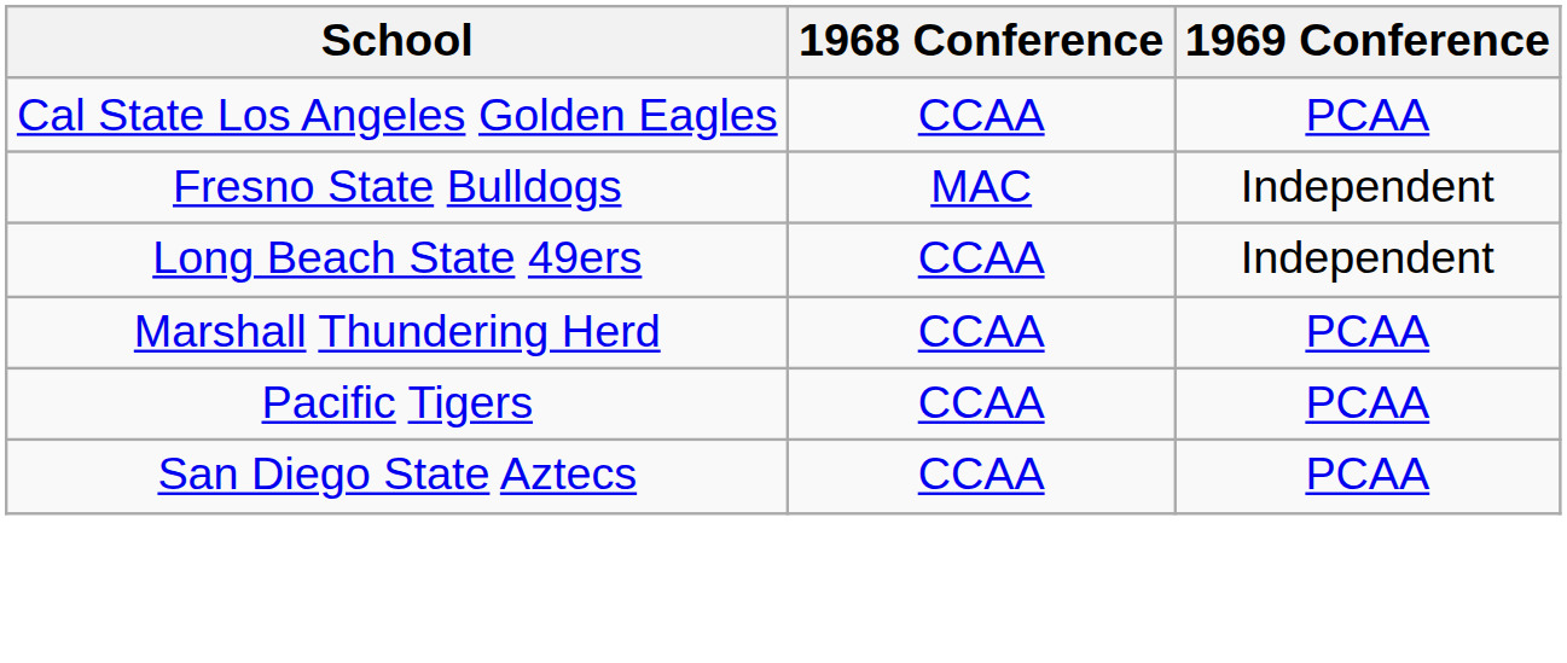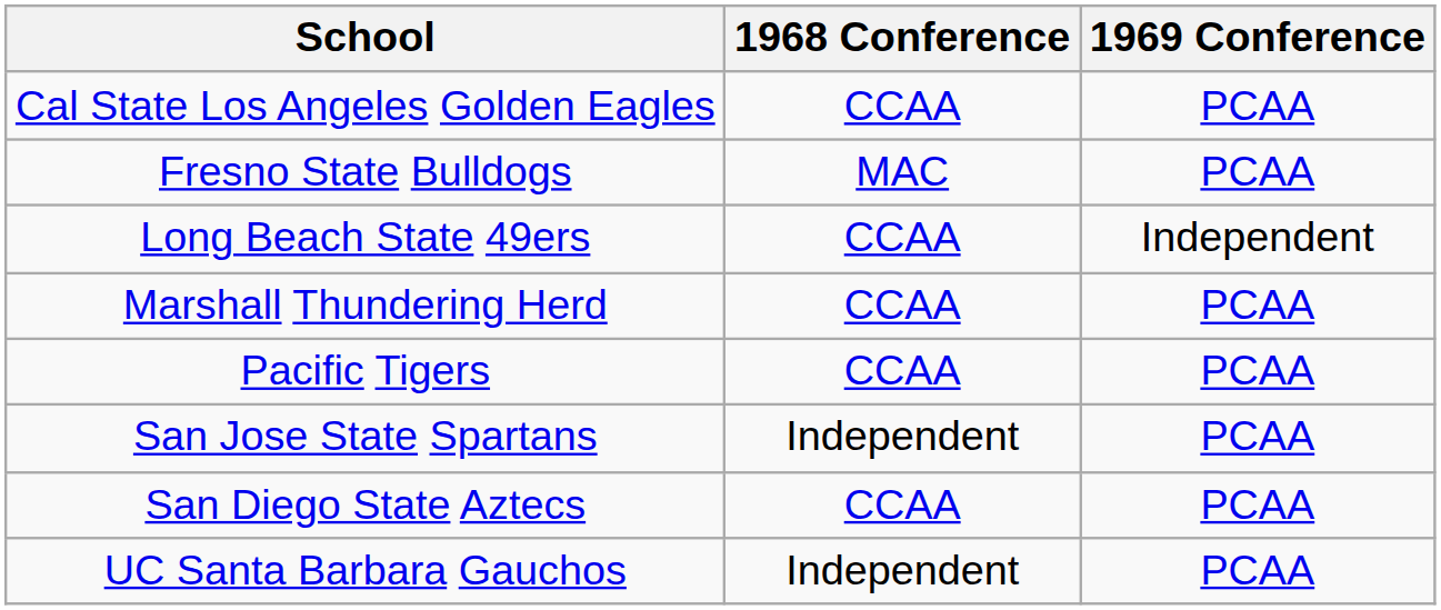Fresno State Bulldogs | 1969 Conference: Independent -> PCAA
+ row: San Jose State Spartans | Independent | PCAA
+ row: UC Santa Barbara Gauchos | Independent | PCAA
